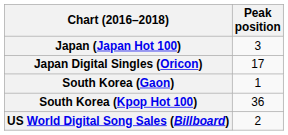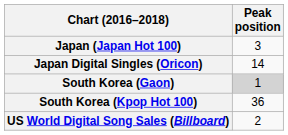Japan Digital Singles (Oricon) | Peak position: 17 -> 14
South Korea (Gaon) | Peak position: no background -> lightgrey background
